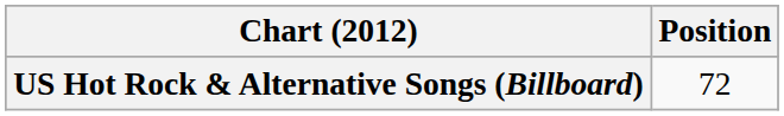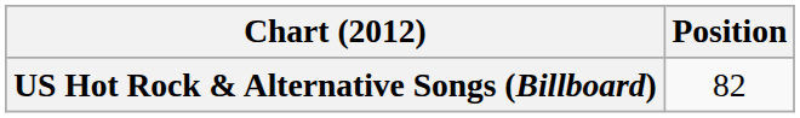US Hot Rock & Alternative Songs (Billboard) | Position: 72 -> 82
